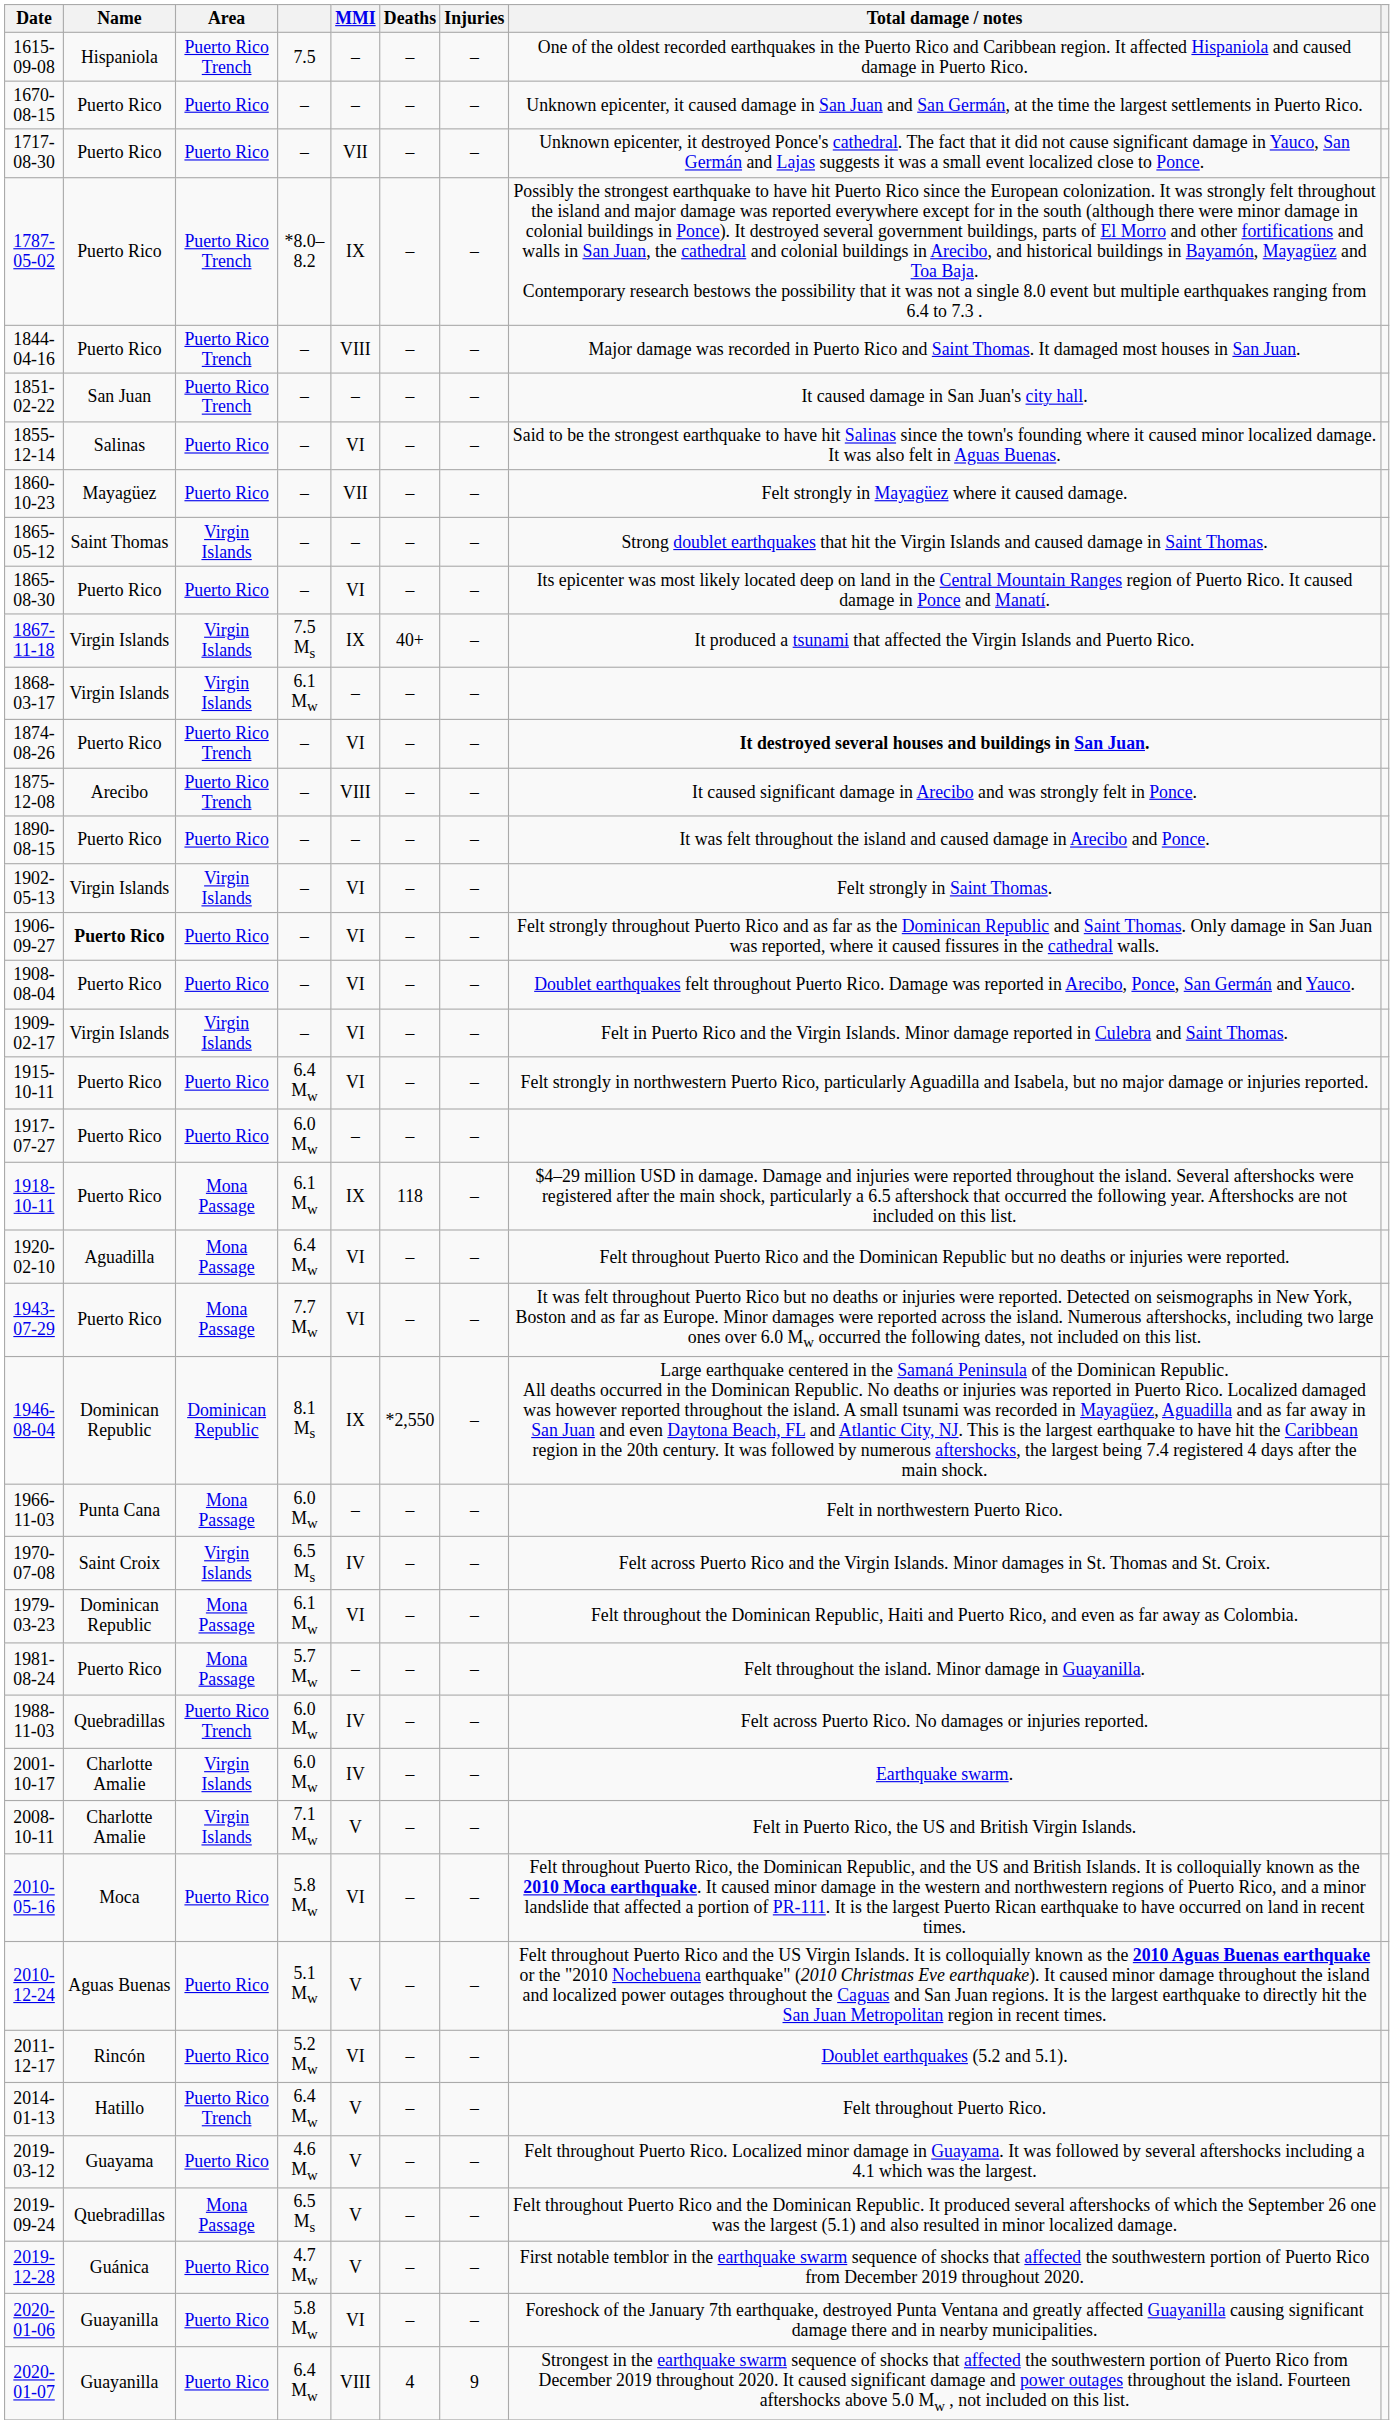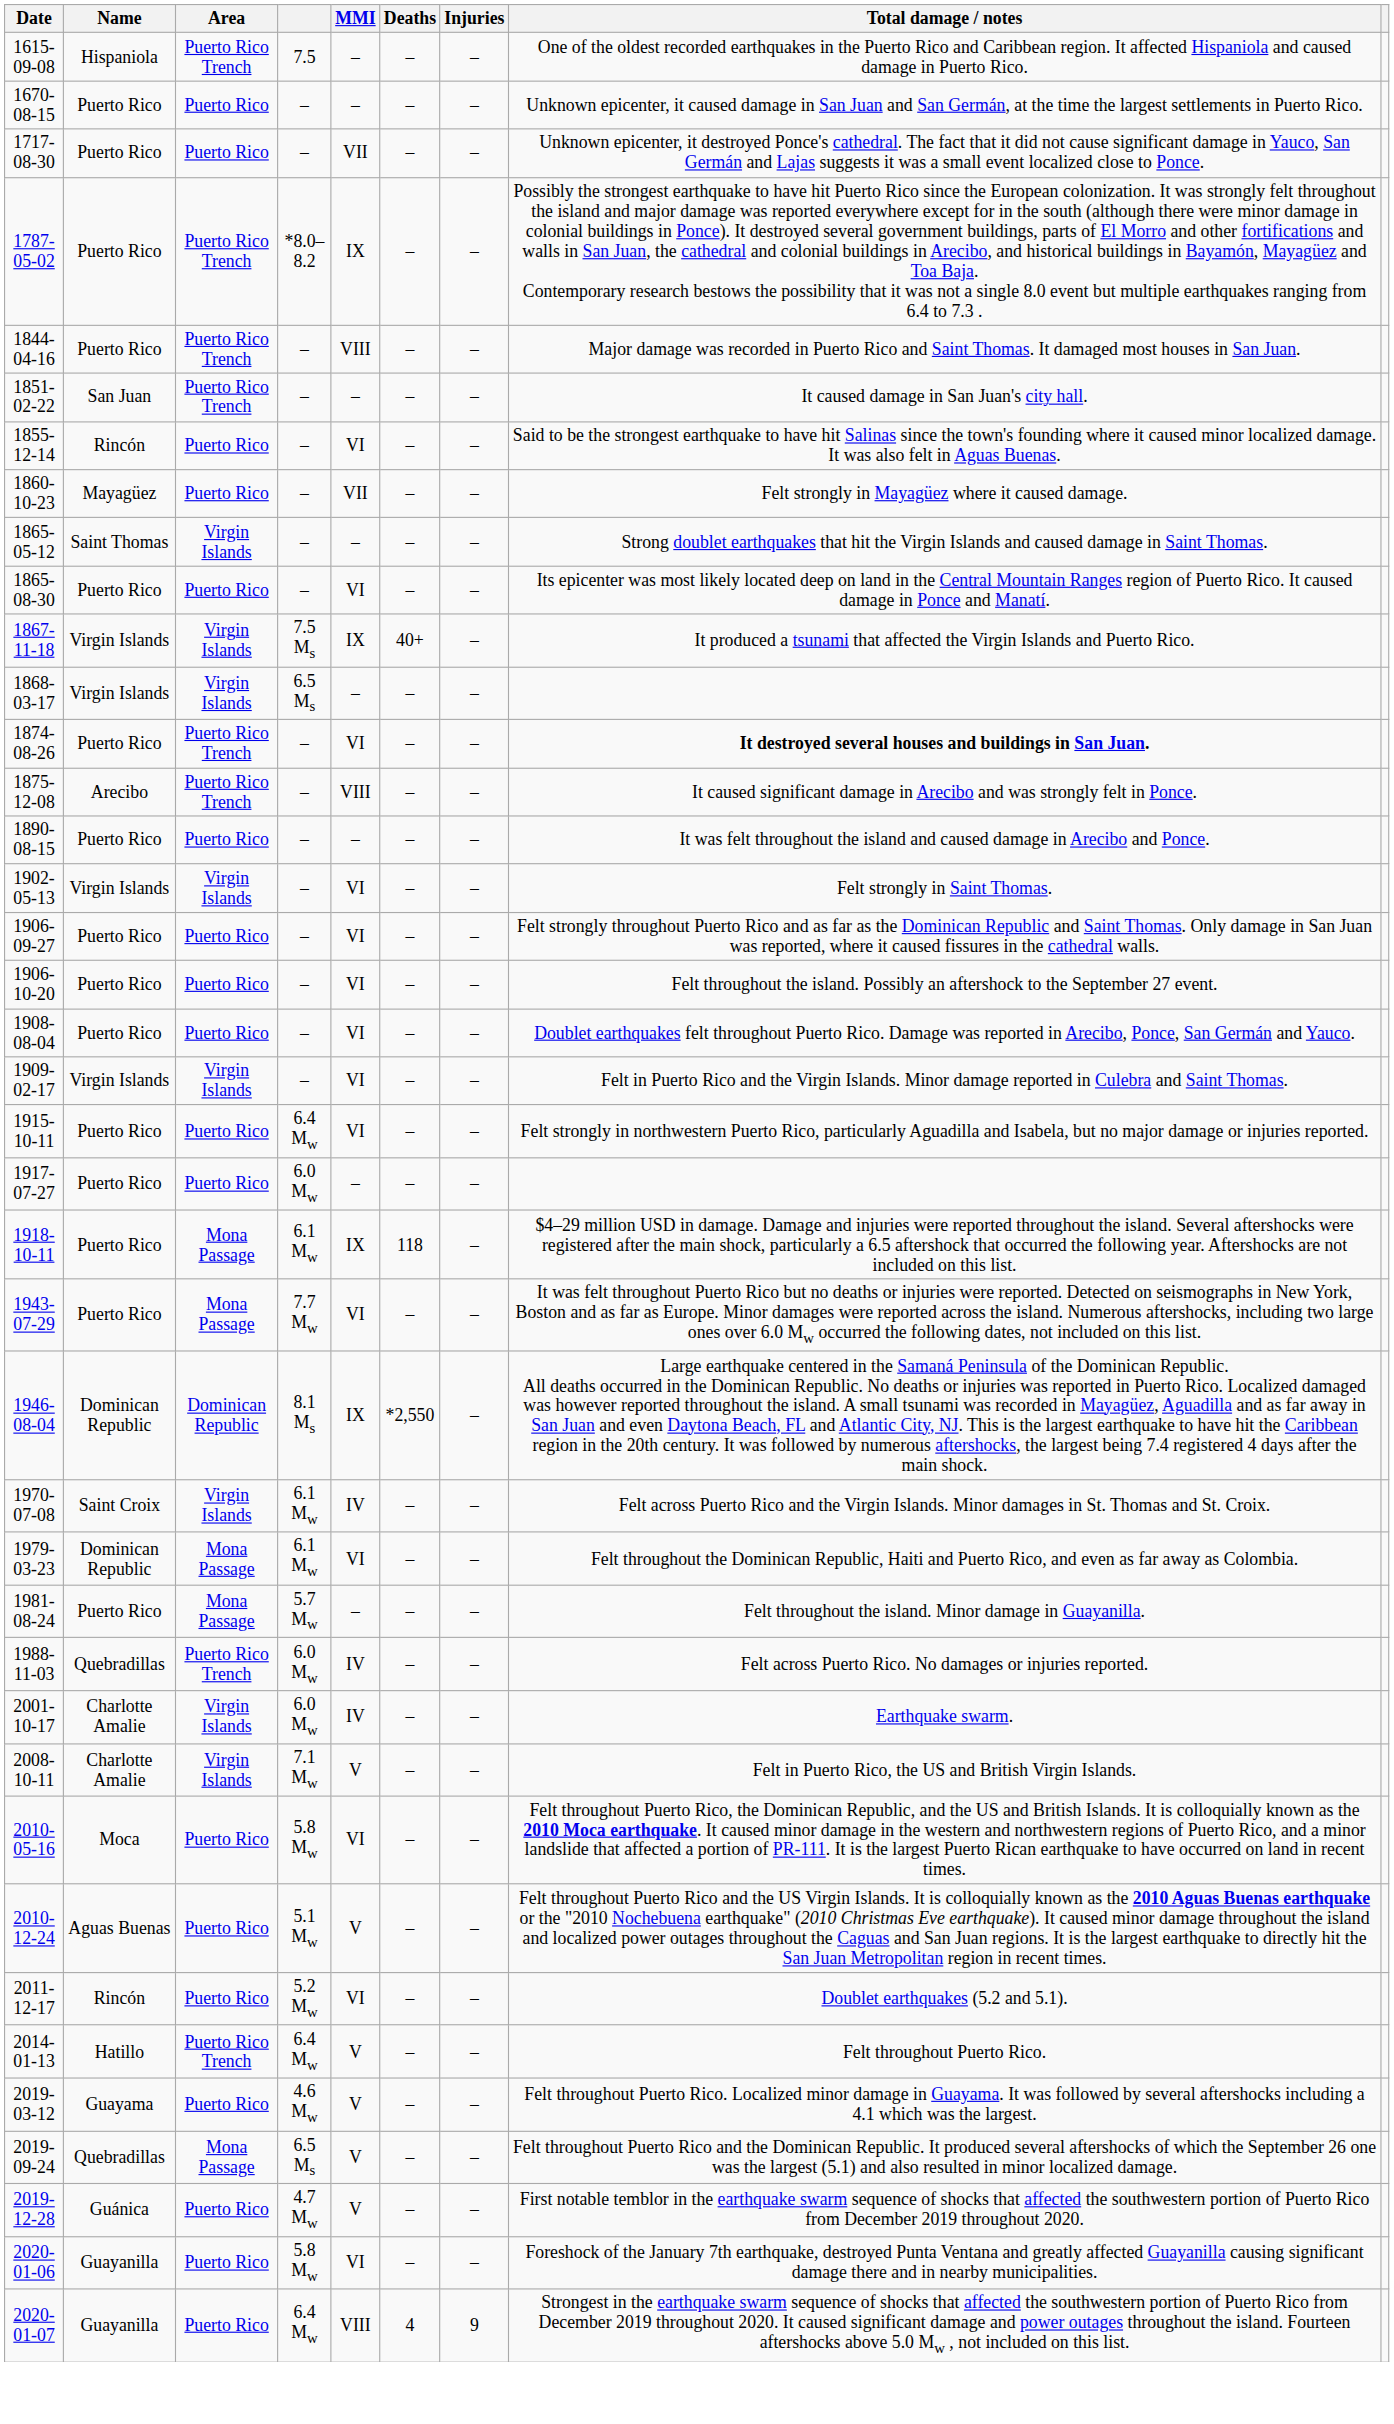1855-12-14 | Name: Salinas -> Rincón
1868-03-17 | column 4: 6.1 Mw -> 6.5 Ms
1906-09-27 | Name: bold -> normal
+ row: 1906-10-20 | Puerto Rico | Puerto Rico | – | VI | – | – | Felt throughout the island. Possibly an aftershock to the September 27 event.
- row: 1920-02-10 | Aguadilla | Mona Passage | 6.4 Mw | VI | – | – | Felt throughout Puerto Rico and the Dominican Republic but no deaths or injuries were reported.
- row: 1966-11-03 | Punta Cana | Mona Passage | 6.0 Mw | – | – | – | Felt in northwestern Puerto Rico.
1970-07-08 | column 4: 6.5 Ms -> 6.1 Mw
